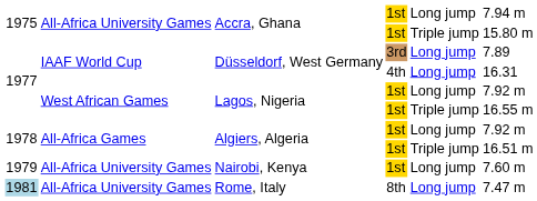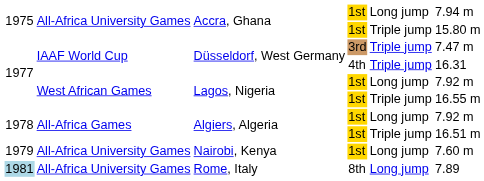Düsseldorf, West Germany / 3rd | column 5: Long jump -> Triple jump
Düsseldorf, West Germany / 3rd | column 6: 7.89 -> 7.47 m
Düsseldorf, West Germany / 4th | column 5: Long jump -> Triple jump
Rome, Italy | column 6: 7.47 m -> 7.89
